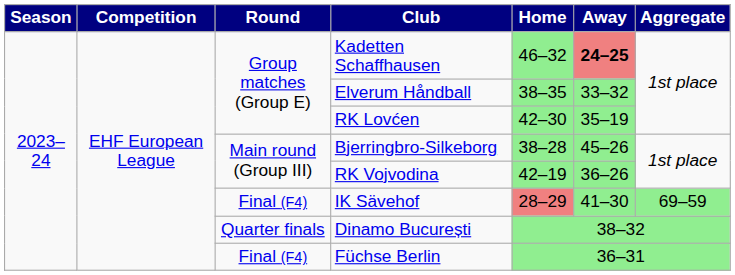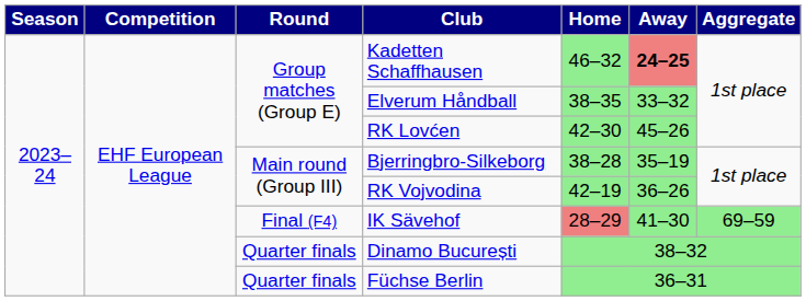RK Lovćen | Away: 35–19 -> 45–26
Bjerringbro-Silkeborg | Away: 45–26 -> 35–19
Füchse Berlin | Round: Final (F4) -> Quarter finals
